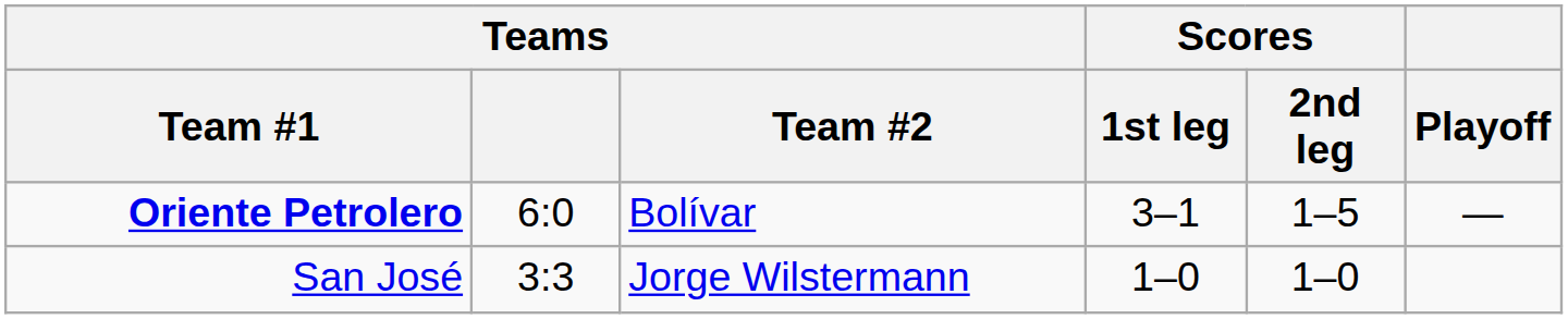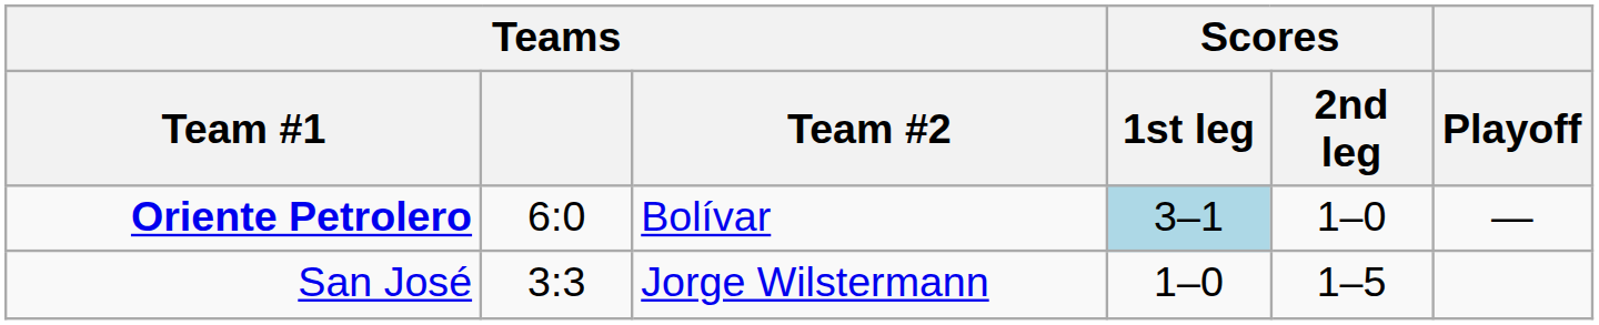Oriente Petrolero | Scores / 1st leg: no background -> lightblue background
Oriente Petrolero | Scores / 2nd leg: 1–5 -> 1–0
San José | Scores / 2nd leg: 1–0 -> 1–5
